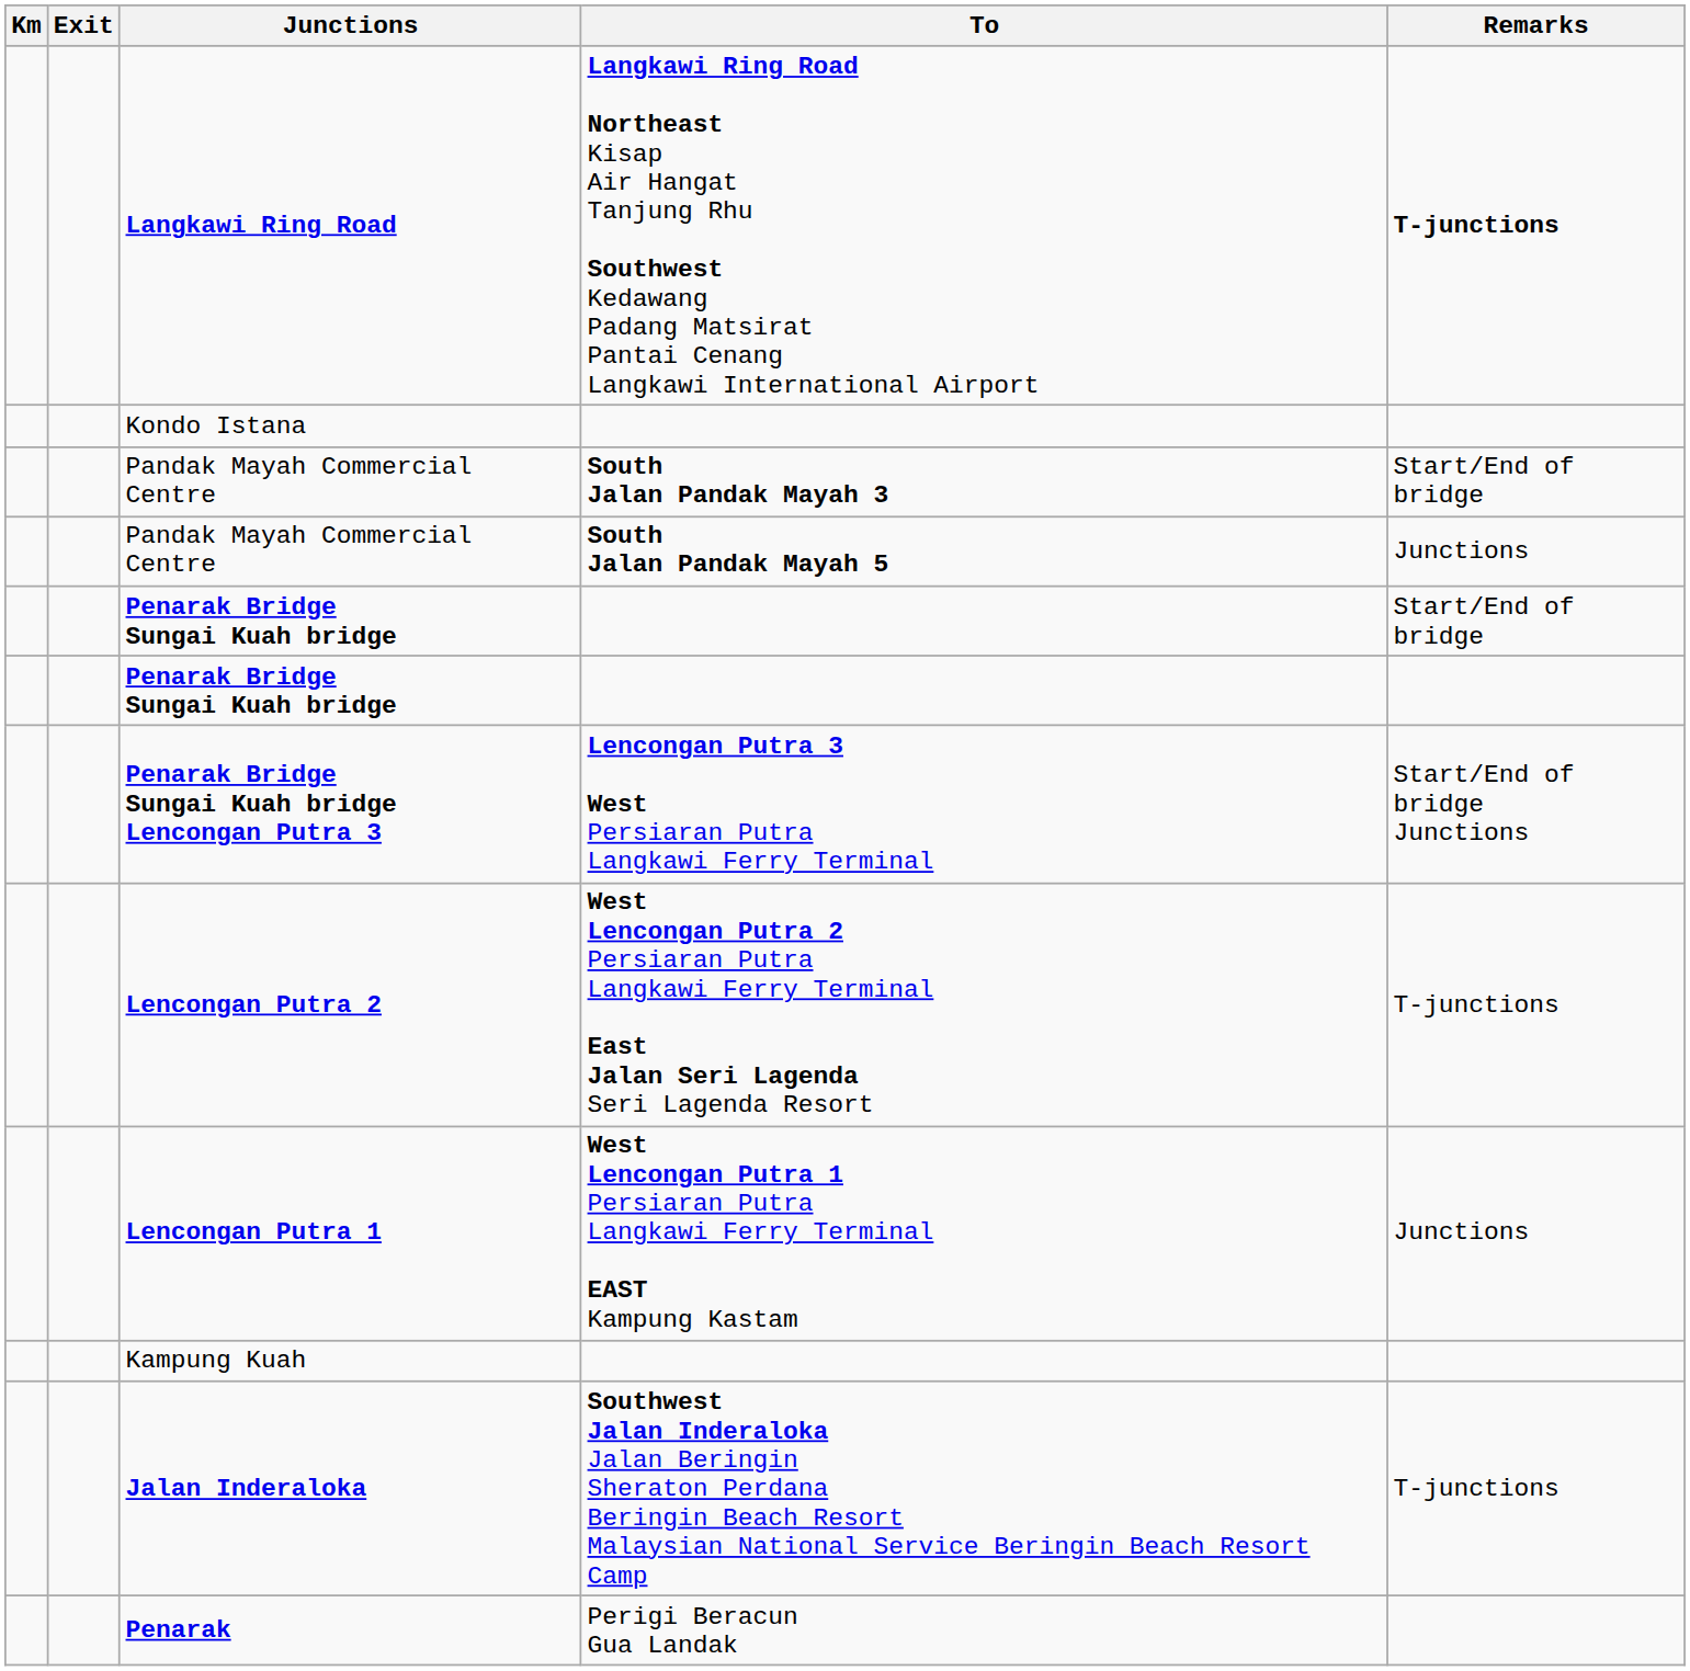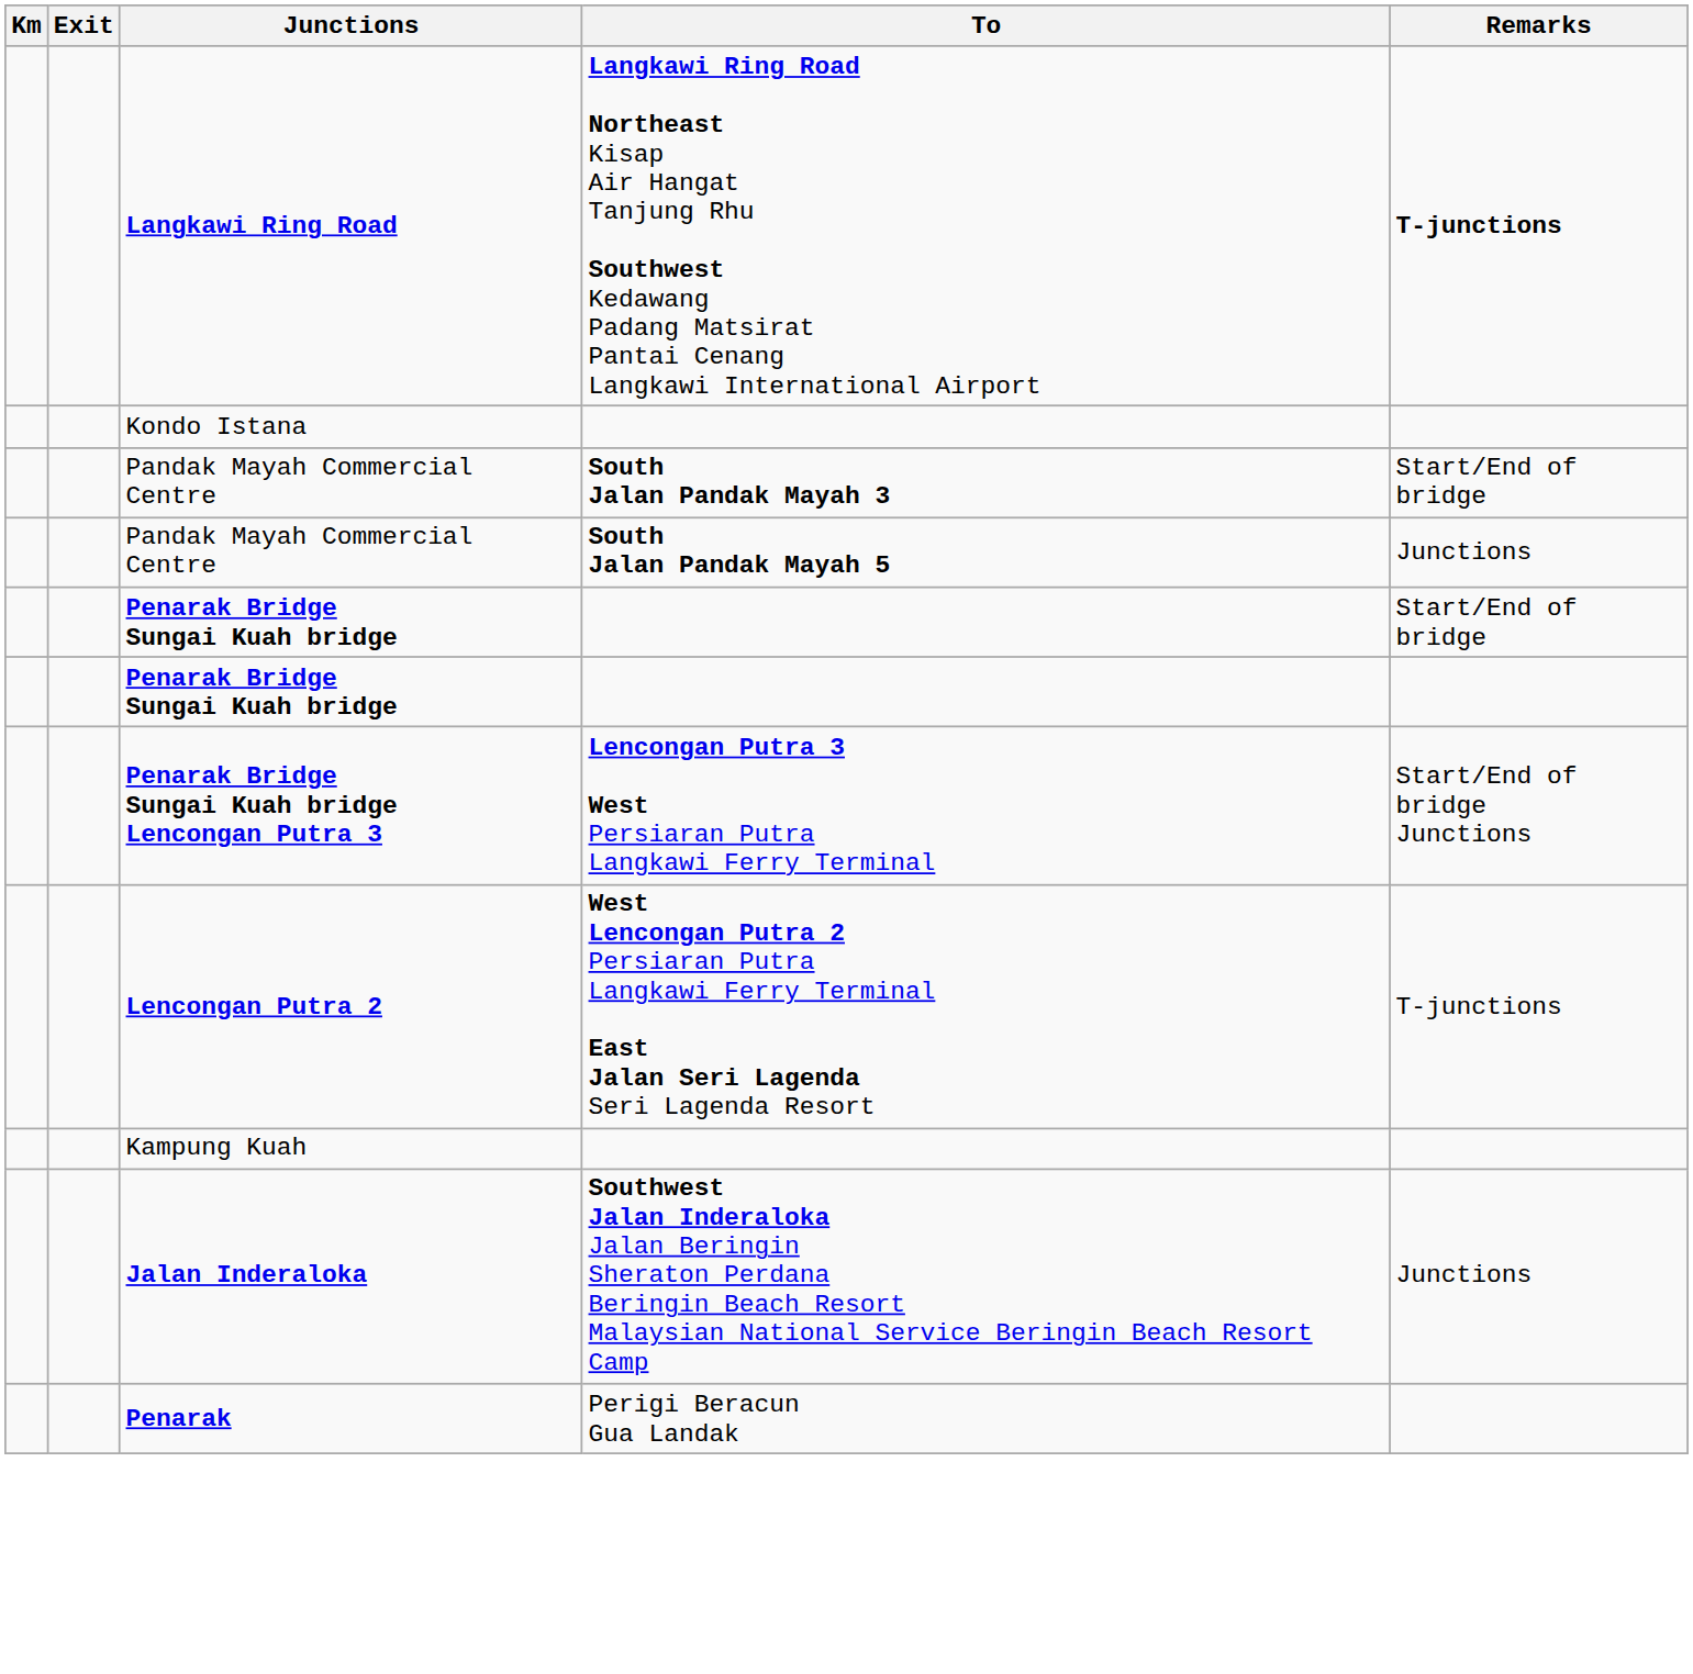- row: Lencongan Putra 1 | West Lencongan Putra 1 Persiaran Putra Langkawi Ferry Terminal EAST Kampung Kastam | Junctions
Jalan Inderaloka | Remarks: T-junctions -> Junctions
